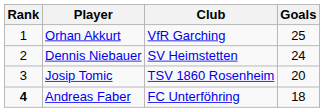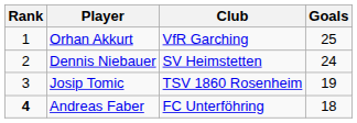Josip Tomic | Goals: 20 -> 19
